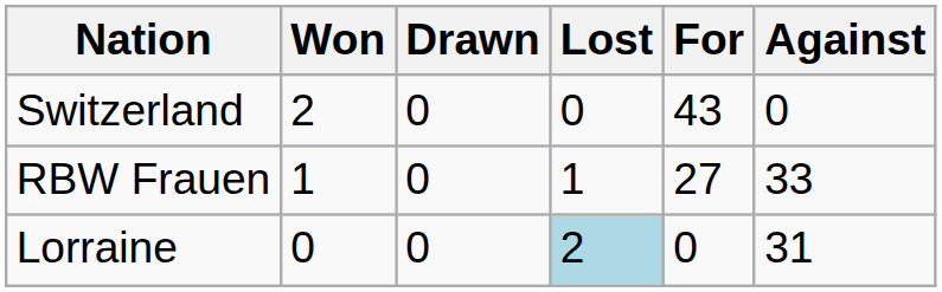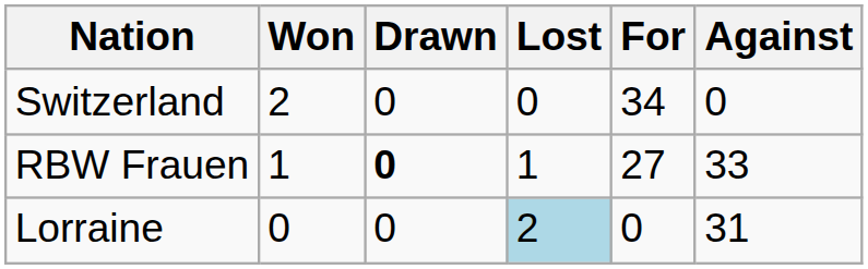Switzerland | For: 43 -> 34
RBW Frauen | Drawn: normal -> bold
